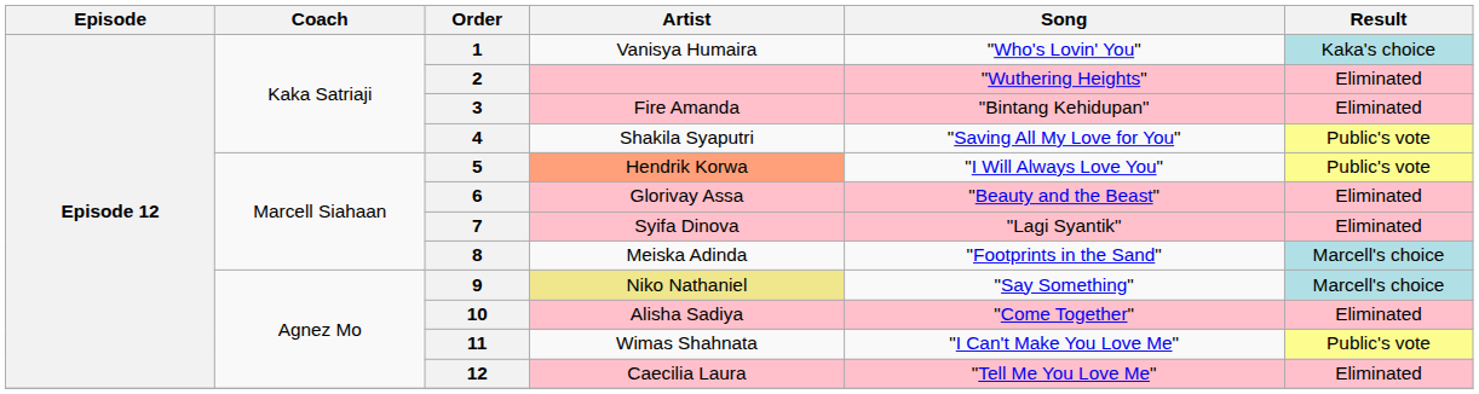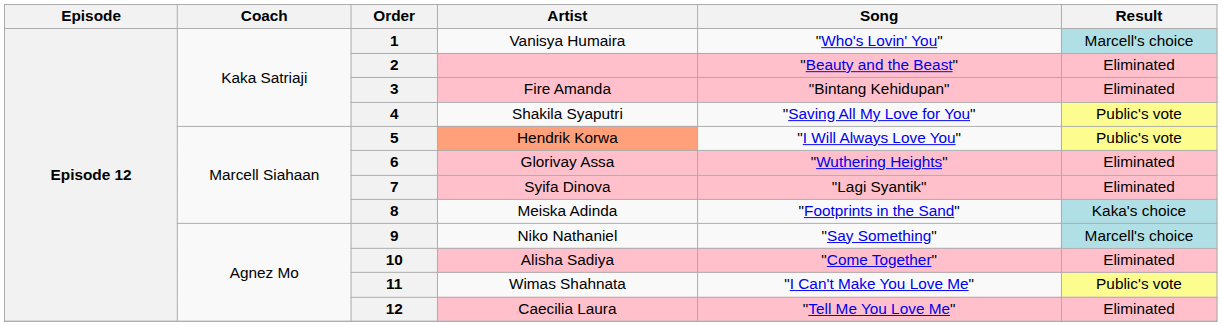1 | Result: Kaka's choice -> Marcell's choice
2 | Song: "Wuthering Heights" -> "Beauty and the Beast"
6 | Song: "Beauty and the Beast" -> "Wuthering Heights"
8 | Result: Marcell's choice -> Kaka's choice
9 | Artist: khaki background -> no background
